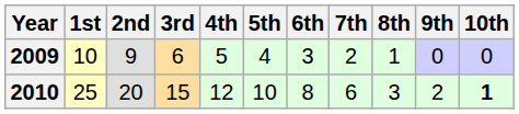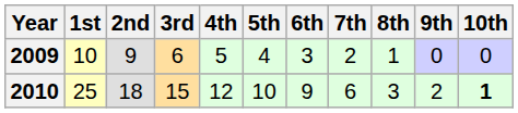2010 | 2nd: 20 -> 18
2010 | 6th: 8 -> 9
